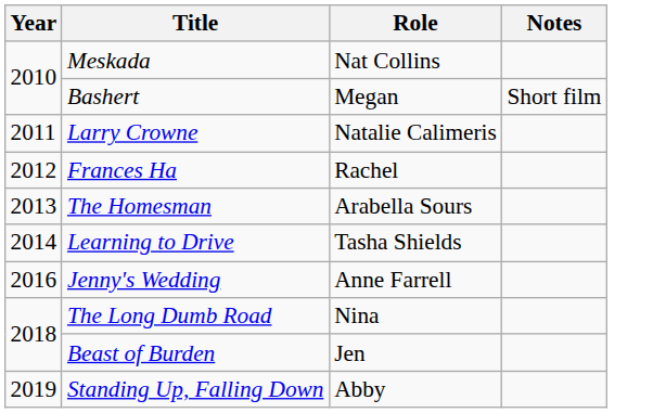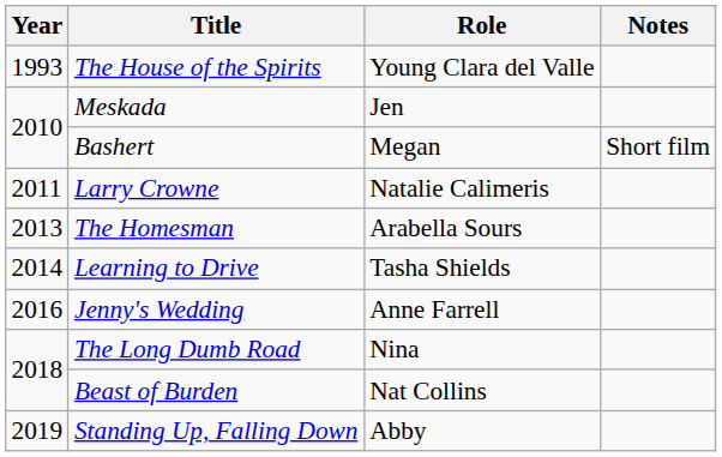+ row: 1993 | The House of the Spirits | Young Clara del Valle
Meskada | Role: Nat Collins -> Jen
- row: 2012 | Frances Ha | Rachel
Beast of Burden | Role: Jen -> Nat Collins
